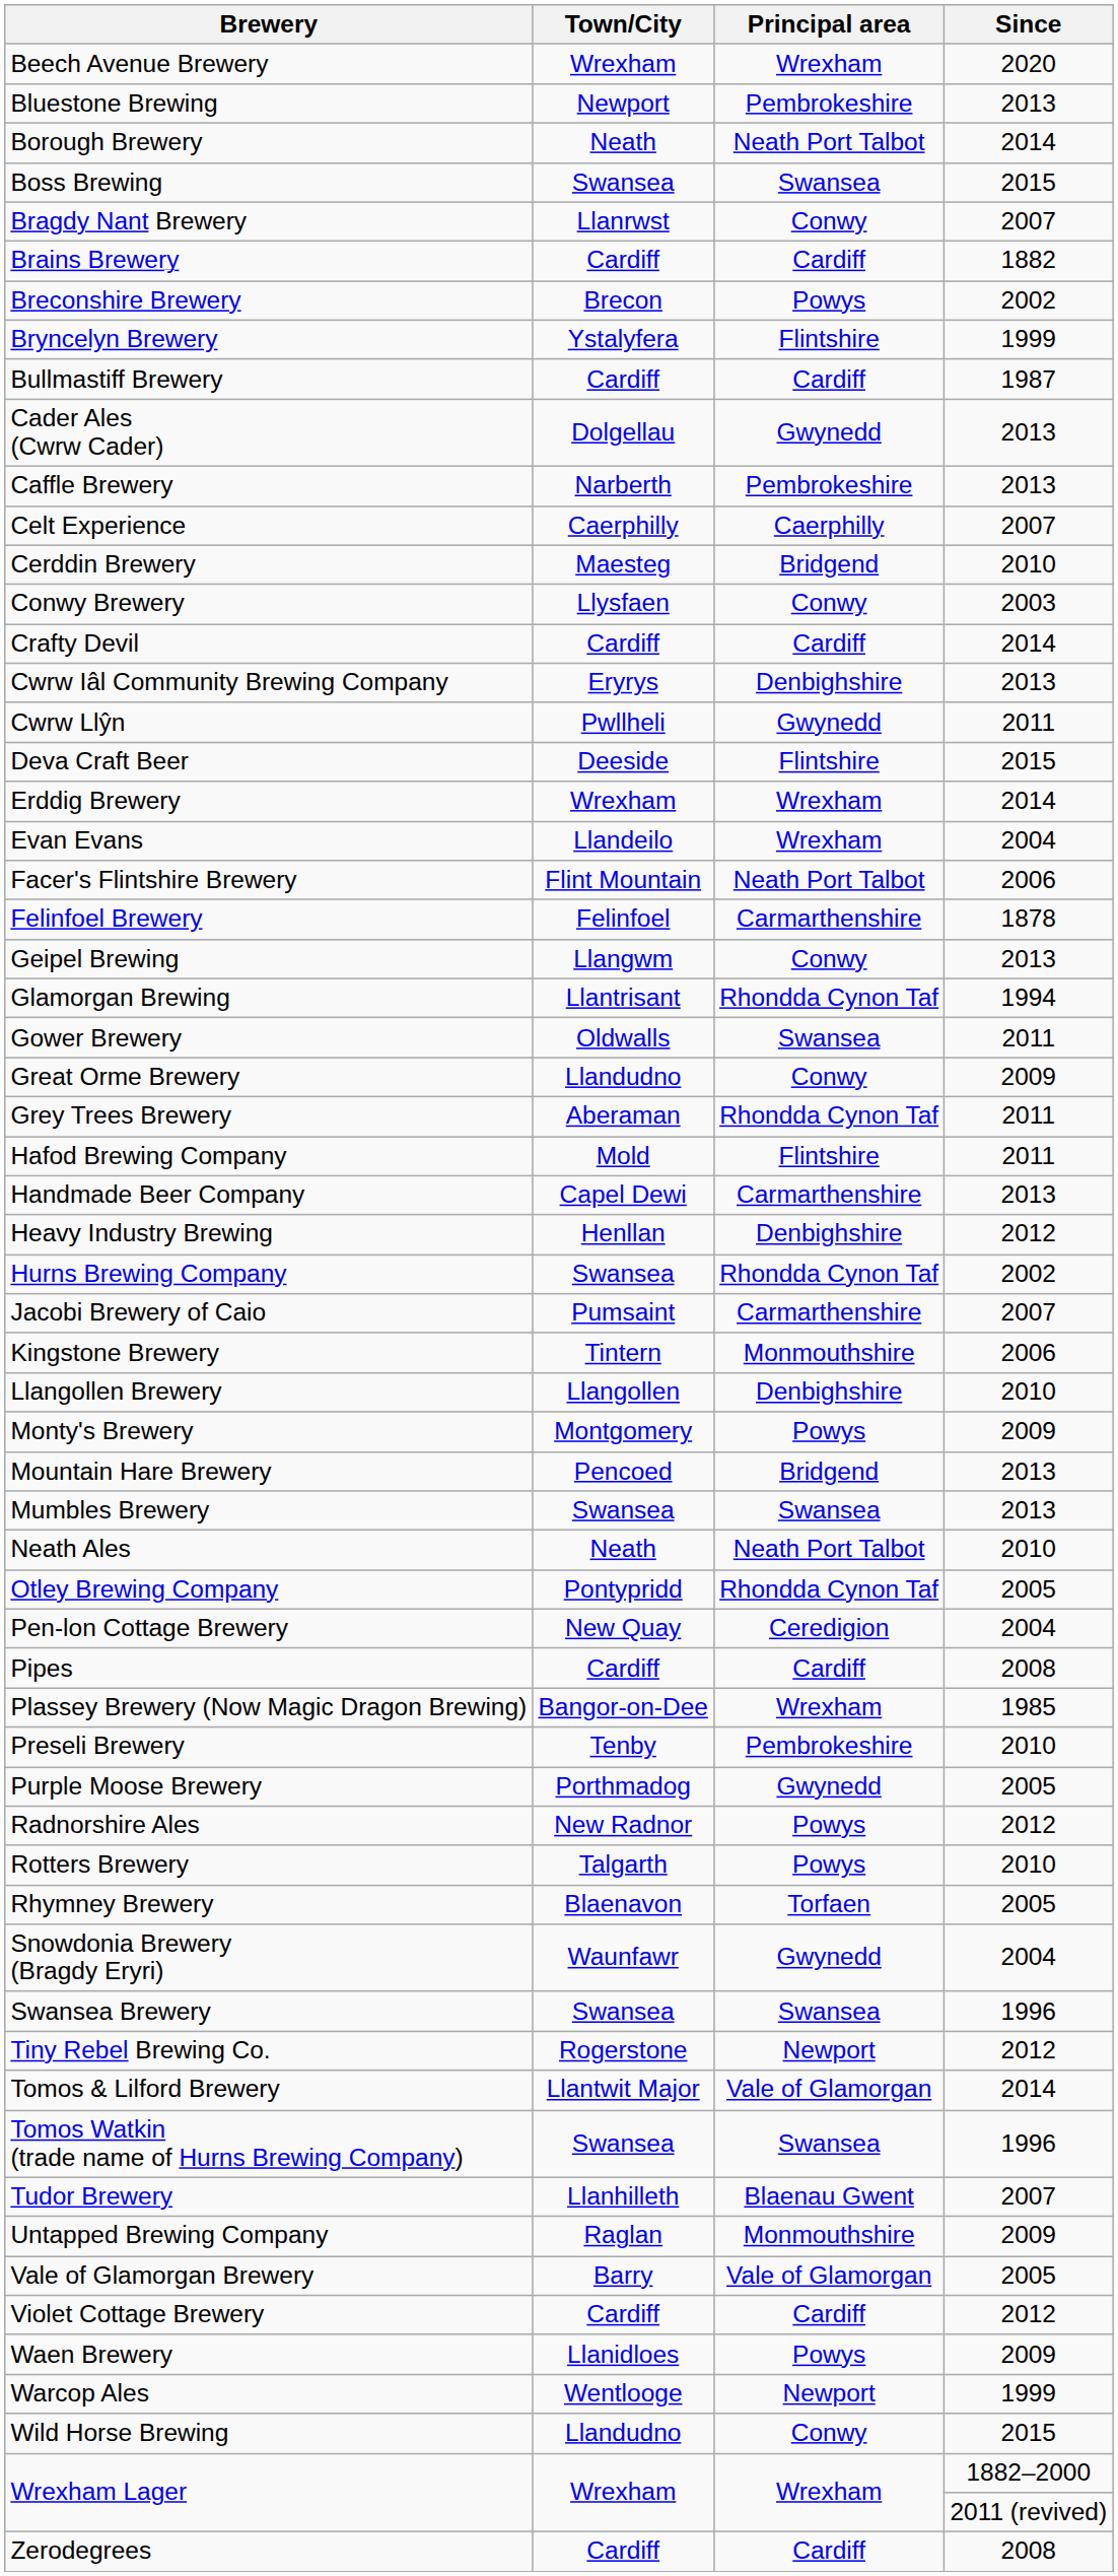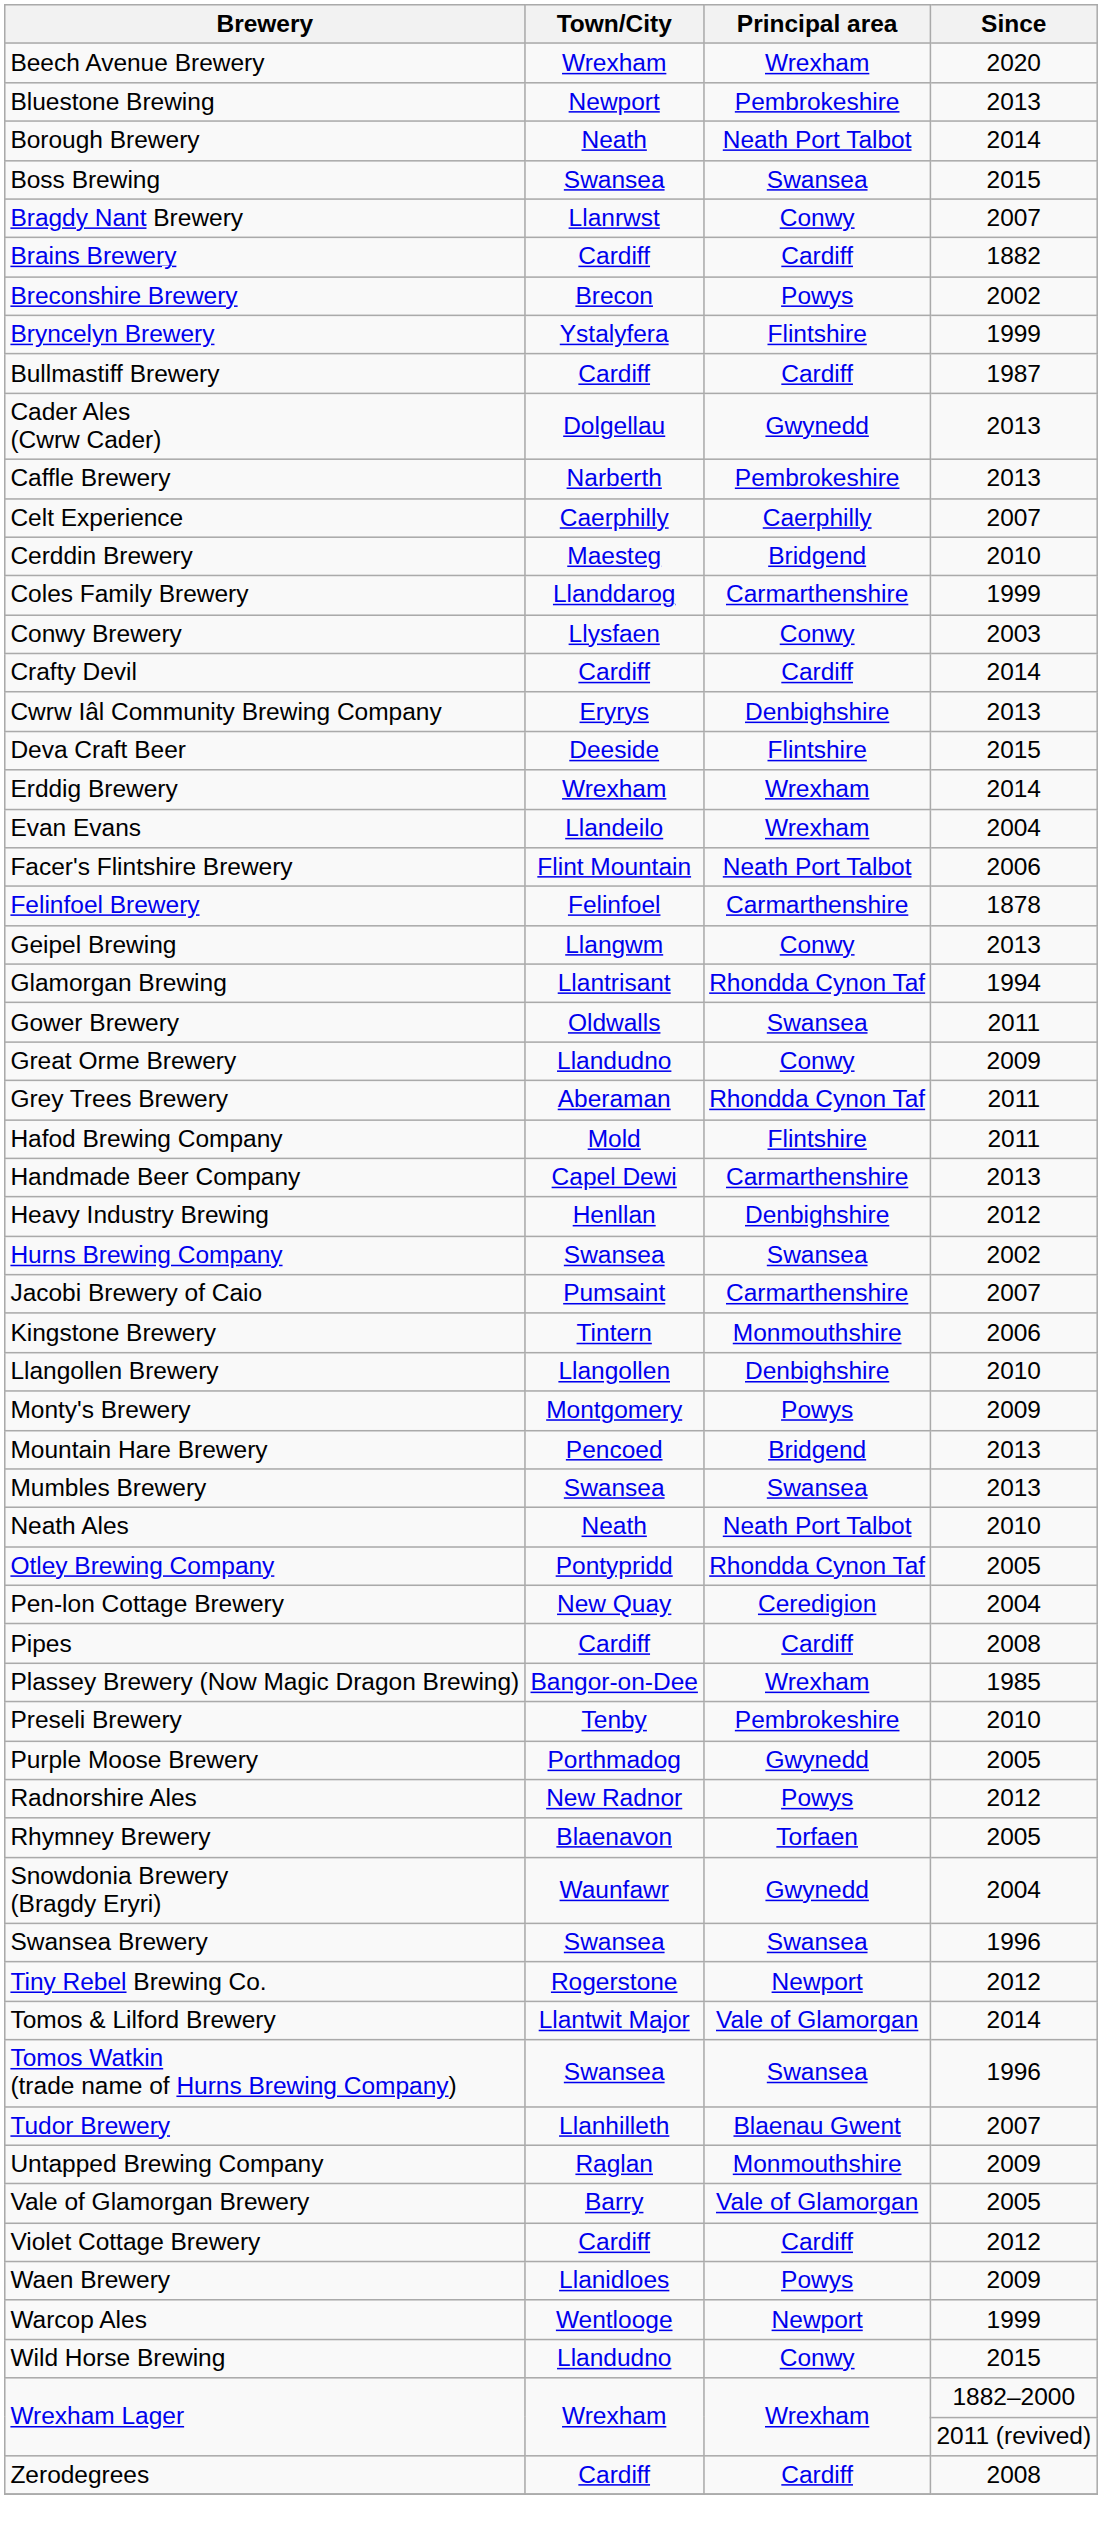+ row: Coles Family Brewery | Llanddarog | Carmarthenshire | 1999
- row: Cwrw Llŷn | Pwllheli | Gwynedd | 2011
Hurns Brewing Company | Principal area: Rhondda Cynon Taf -> Swansea
- row: Rotters Brewery | Talgarth | Powys | 2010
